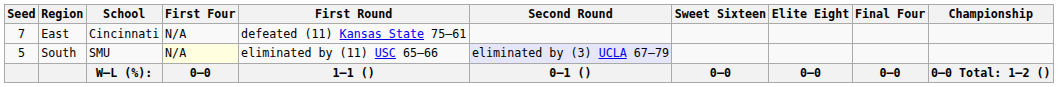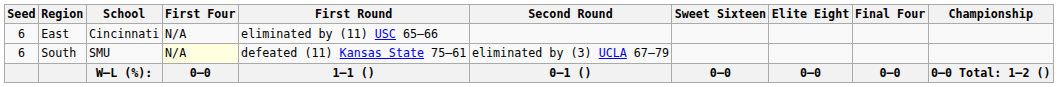East | Seed: 7 -> 6
East | First Round: defeated (11) Kansas State 75–61 -> eliminated by (11) USC 65–66
South | Seed: 5 -> 6
South | First Round: eliminated by (11) USC 65–66 -> defeated (11) Kansas State 75–61
South | Second Round: lavender background -> no background
